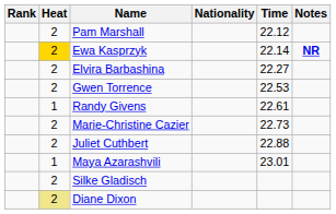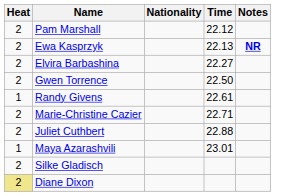- column: Rank
Ewa Kasprzyk | Heat: gold background -> no background
Ewa Kasprzyk | Time: 22.14 -> 22.13
Gwen Torrence | Time: 22.53 -> 22.50
Marie-Christine Cazier | Time: 22.73 -> 22.71
